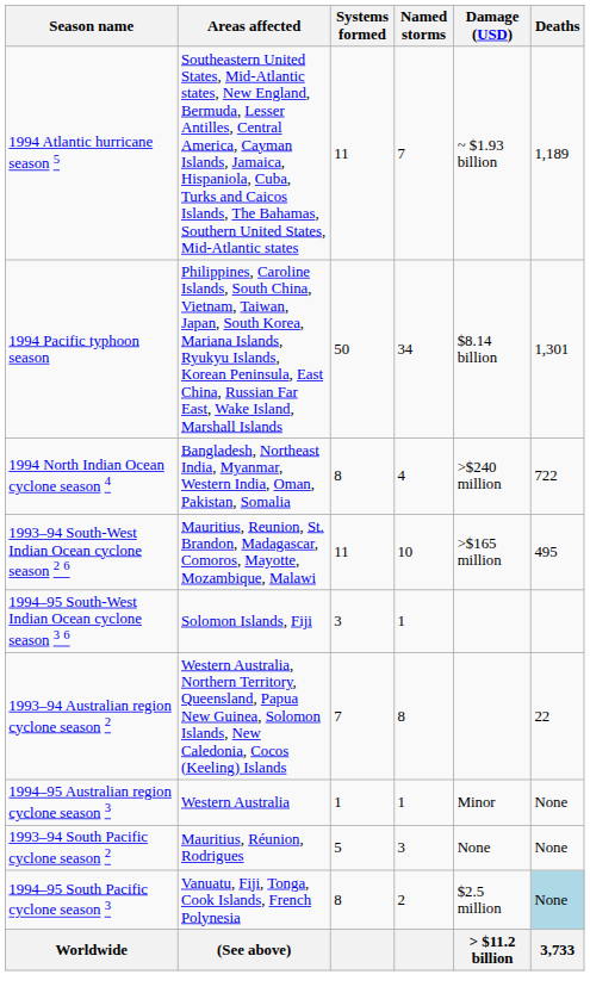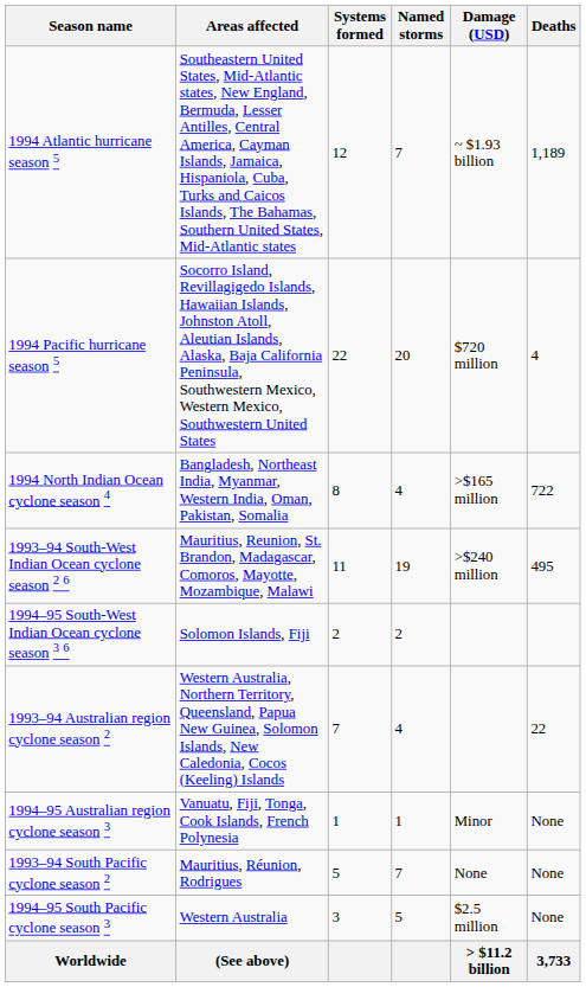1994 Atlantic hurricane season 5 | Systems formed: 11 -> 12
+ row: 1994 Pacific hurricane season 5 | Socorro Island, Revillagigedo Islands, Hawaiian Islands, Johnston Atoll, Aleutian Islands, Alaska, Baja California Peninsula, Southwestern Mexico, Western Mexico, Southwestern United States | 22 | 20 | $720 million | 4
- row: 1994 Pacific typhoon season | Philippines, Caroline Islands, South China, Vietnam, Taiwan, Japan, South Korea, Mariana Islands, Ryukyu Islands, Korean Peninsula, East China, Russian Far East, Wake Island, Marshall Islands | 50 | 34 | $8.14 billion | 1,301
1994 North Indian Ocean cyclone season 4 | Damage (USD): >$240 million -> >$165 million
1993–94 South-West Indian Ocean cyclone season 2 6 | Named storms: 10 -> 19
1993–94 South-West Indian Ocean cyclone season 2 6 | Damage (USD): >$165 million -> >$240 million
1994–95 South-West Indian Ocean cyclone season 3 6 | Systems formed: 3 -> 2
1994–95 South-West Indian Ocean cyclone season 3 6 | Named storms: 1 -> 2
1993–94 Australian region cyclone season 2 | Named storms: 8 -> 4
1994–95 Australian region cyclone season 3 | Areas affected: Western Australia -> Vanuatu, Fiji, Tonga, Cook Islands, French Polynesia
1993–94 South Pacific cyclone season 2 | Named storms: 3 -> 7
1994–95 South Pacific cyclone season 3 | Areas affected: Vanuatu, Fiji, Tonga, Cook Islands, French Polynesia -> Western Australia
1994–95 South Pacific cyclone season 3 | Systems formed: 8 -> 3
1994–95 South Pacific cyclone season 3 | Named storms: 2 -> 5
1994–95 South Pacific cyclone season 3 | Deaths: lightblue background -> no background
